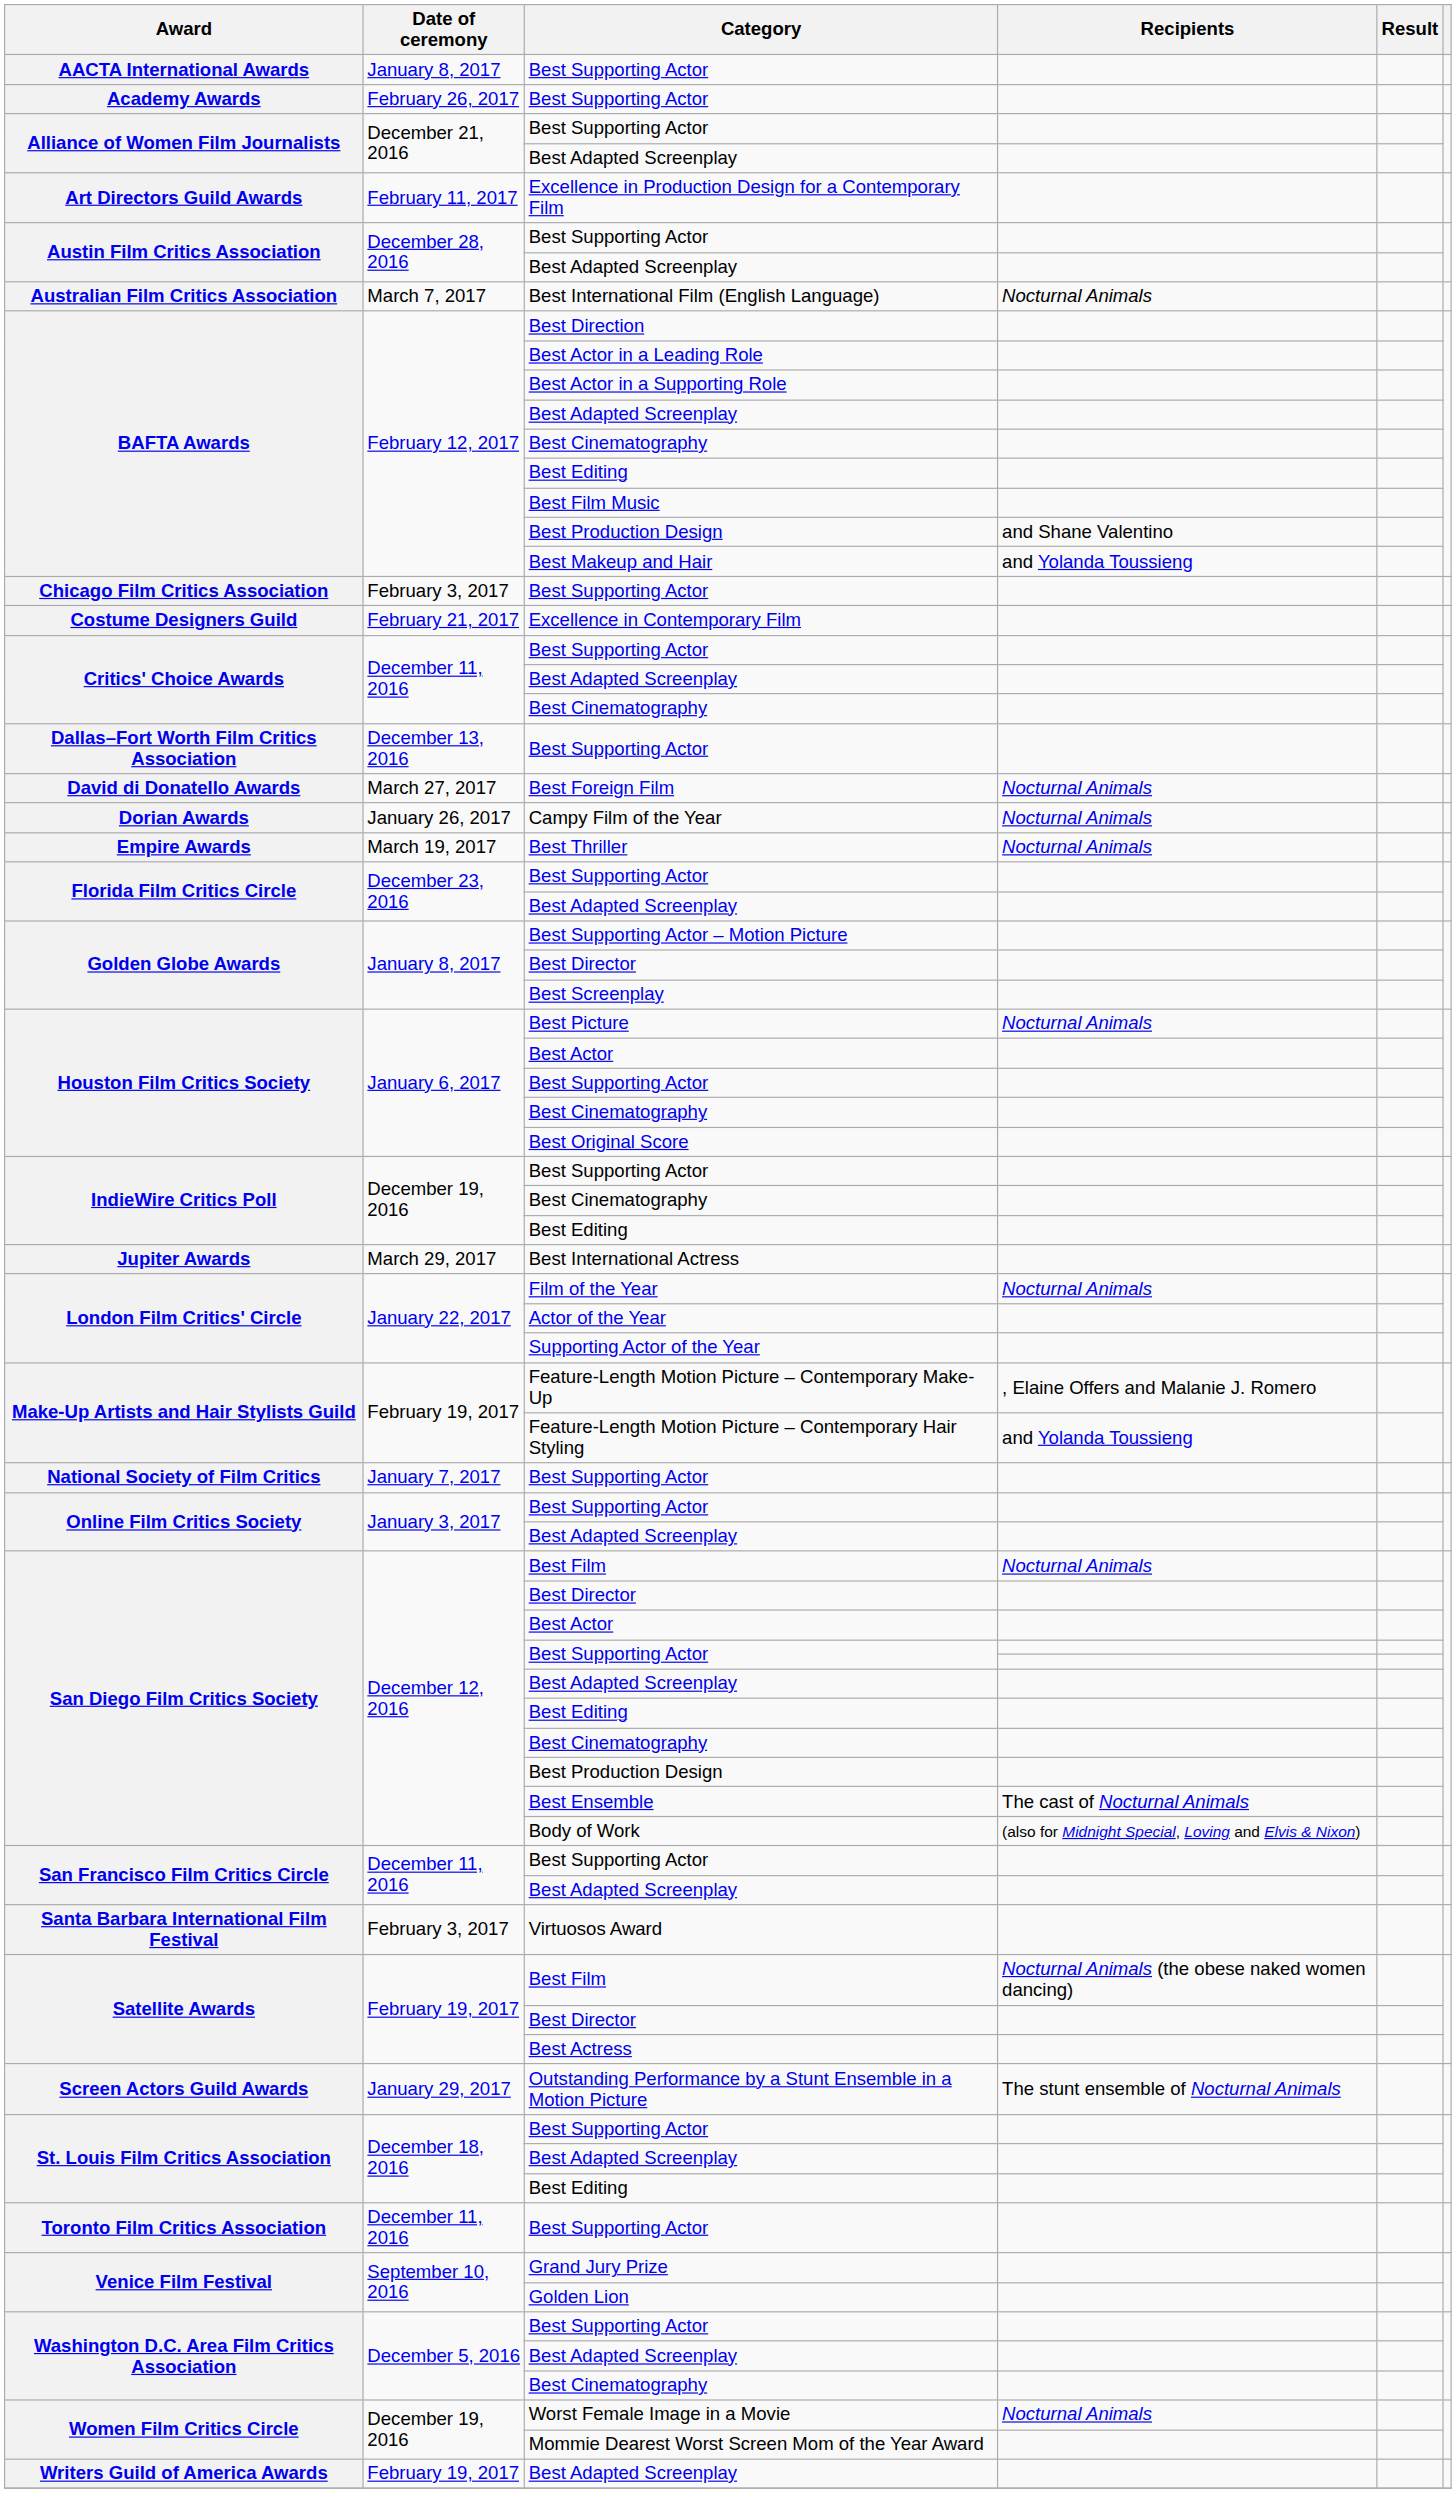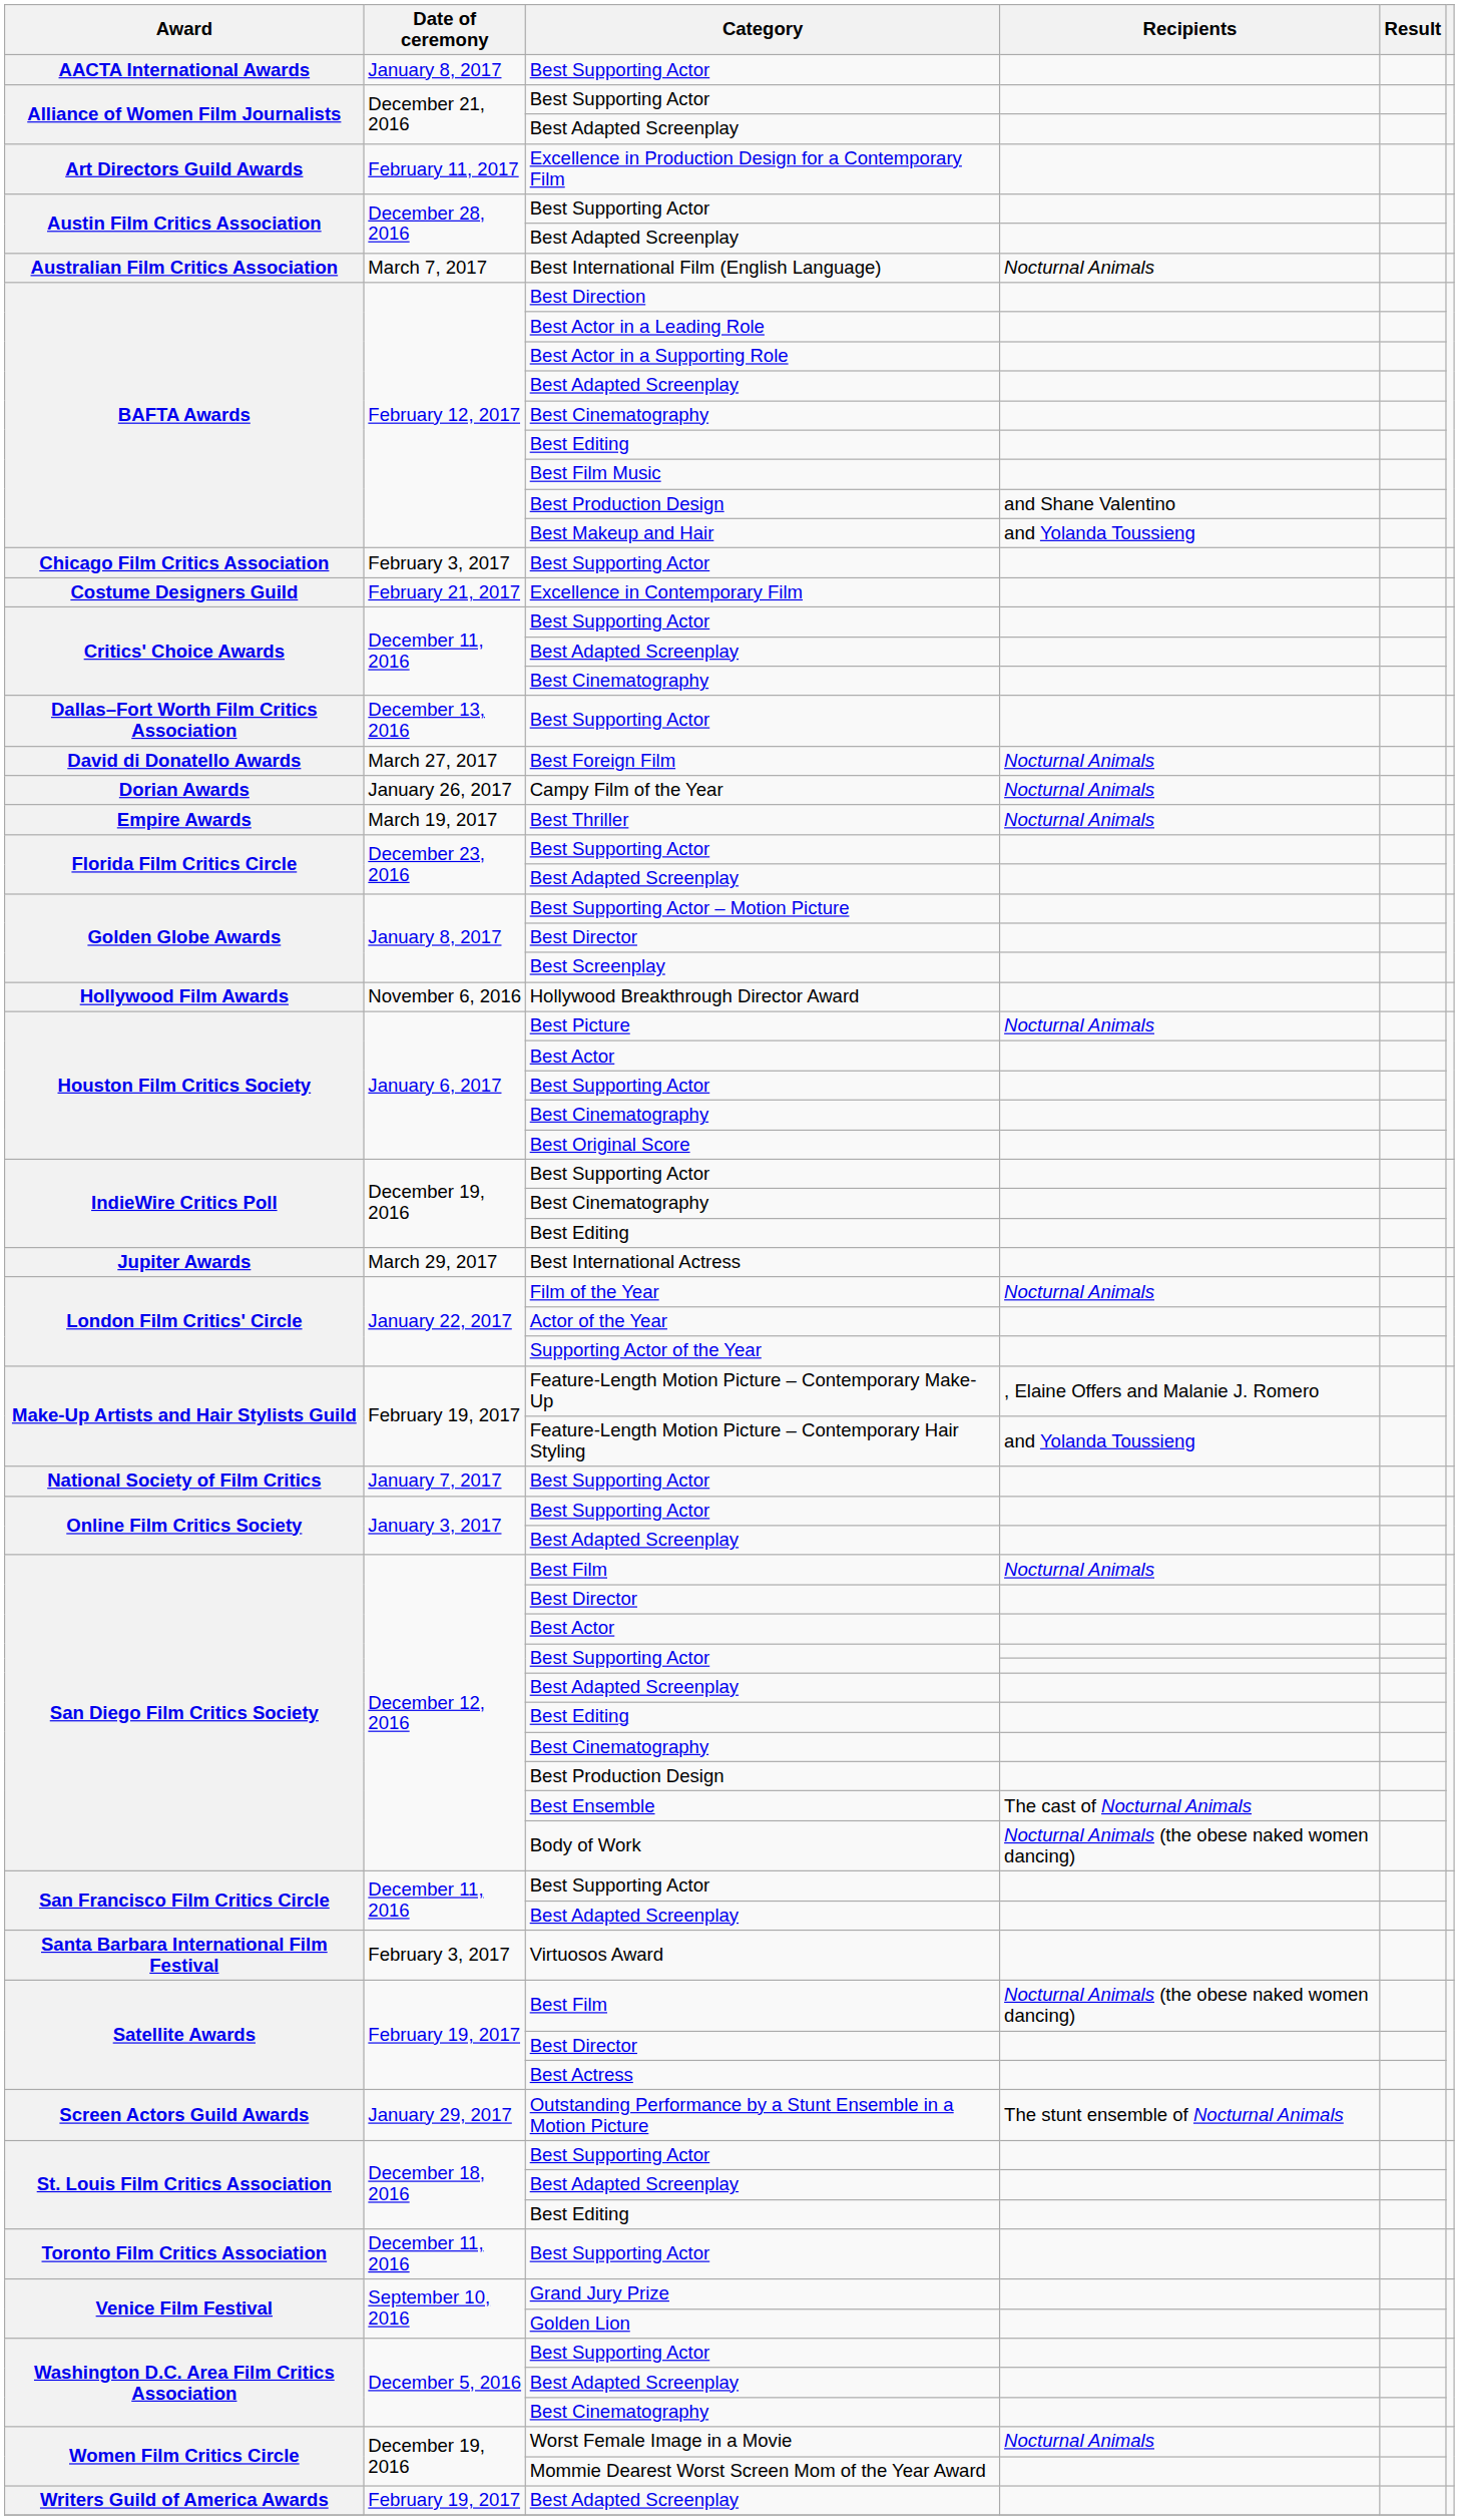- row: Academy Awards | February 26, 2017 | Best Supporting Actor
+ row: Hollywood Film Awards | November 6, 2016 | Hollywood Breakthrough Director Award
Body of Work | Recipients: (also for Midnight Special, Loving and Elvis & Nixon) -> Nocturnal Animals (the obese naked women dancing)
